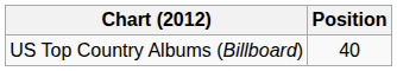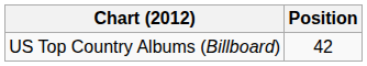US Top Country Albums (Billboard) | Position: 40 -> 42
